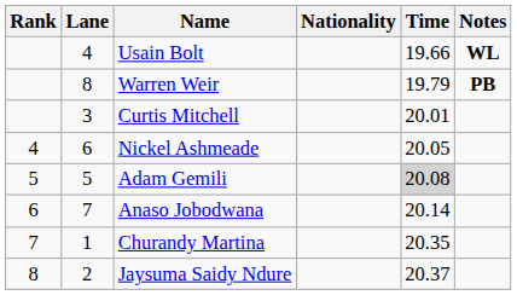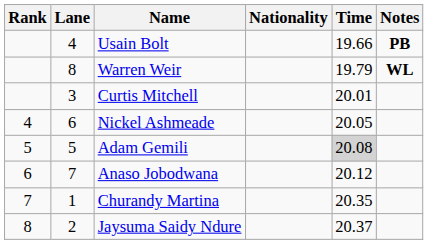Usain Bolt | Notes: WL -> PB
Warren Weir | Notes: PB -> WL
Anaso Jobodwana | Time: 20.14 -> 20.12
